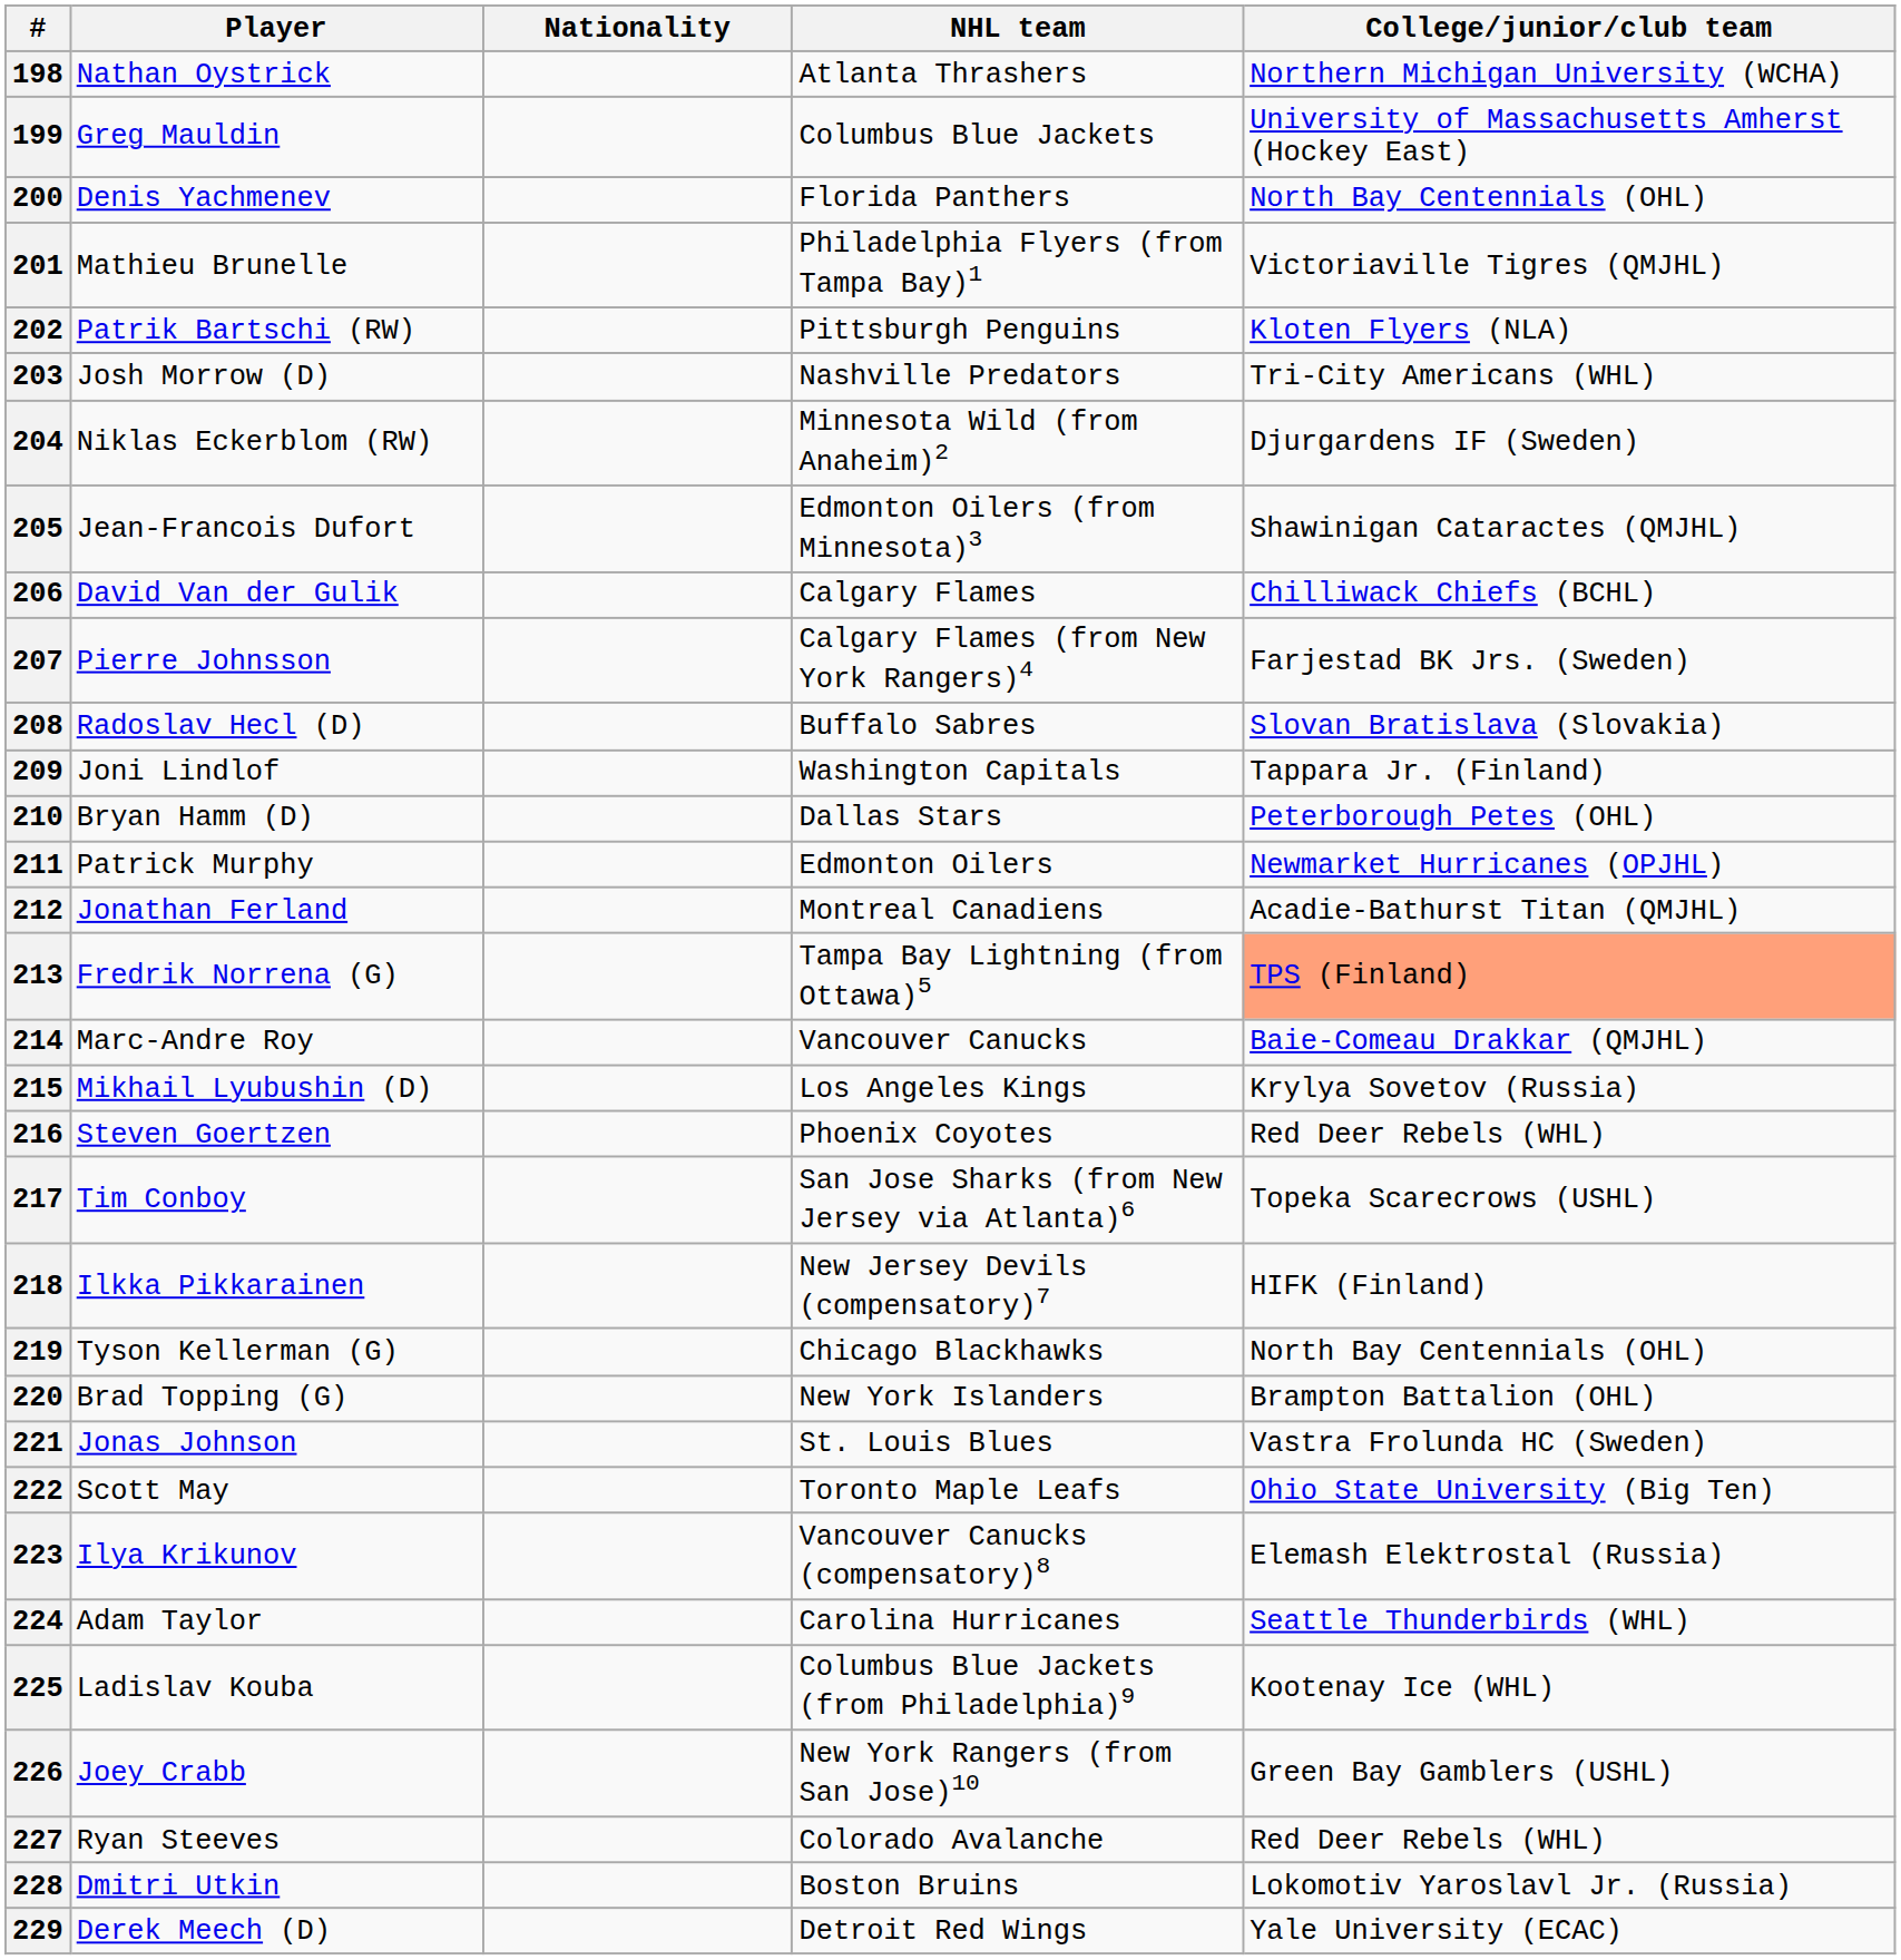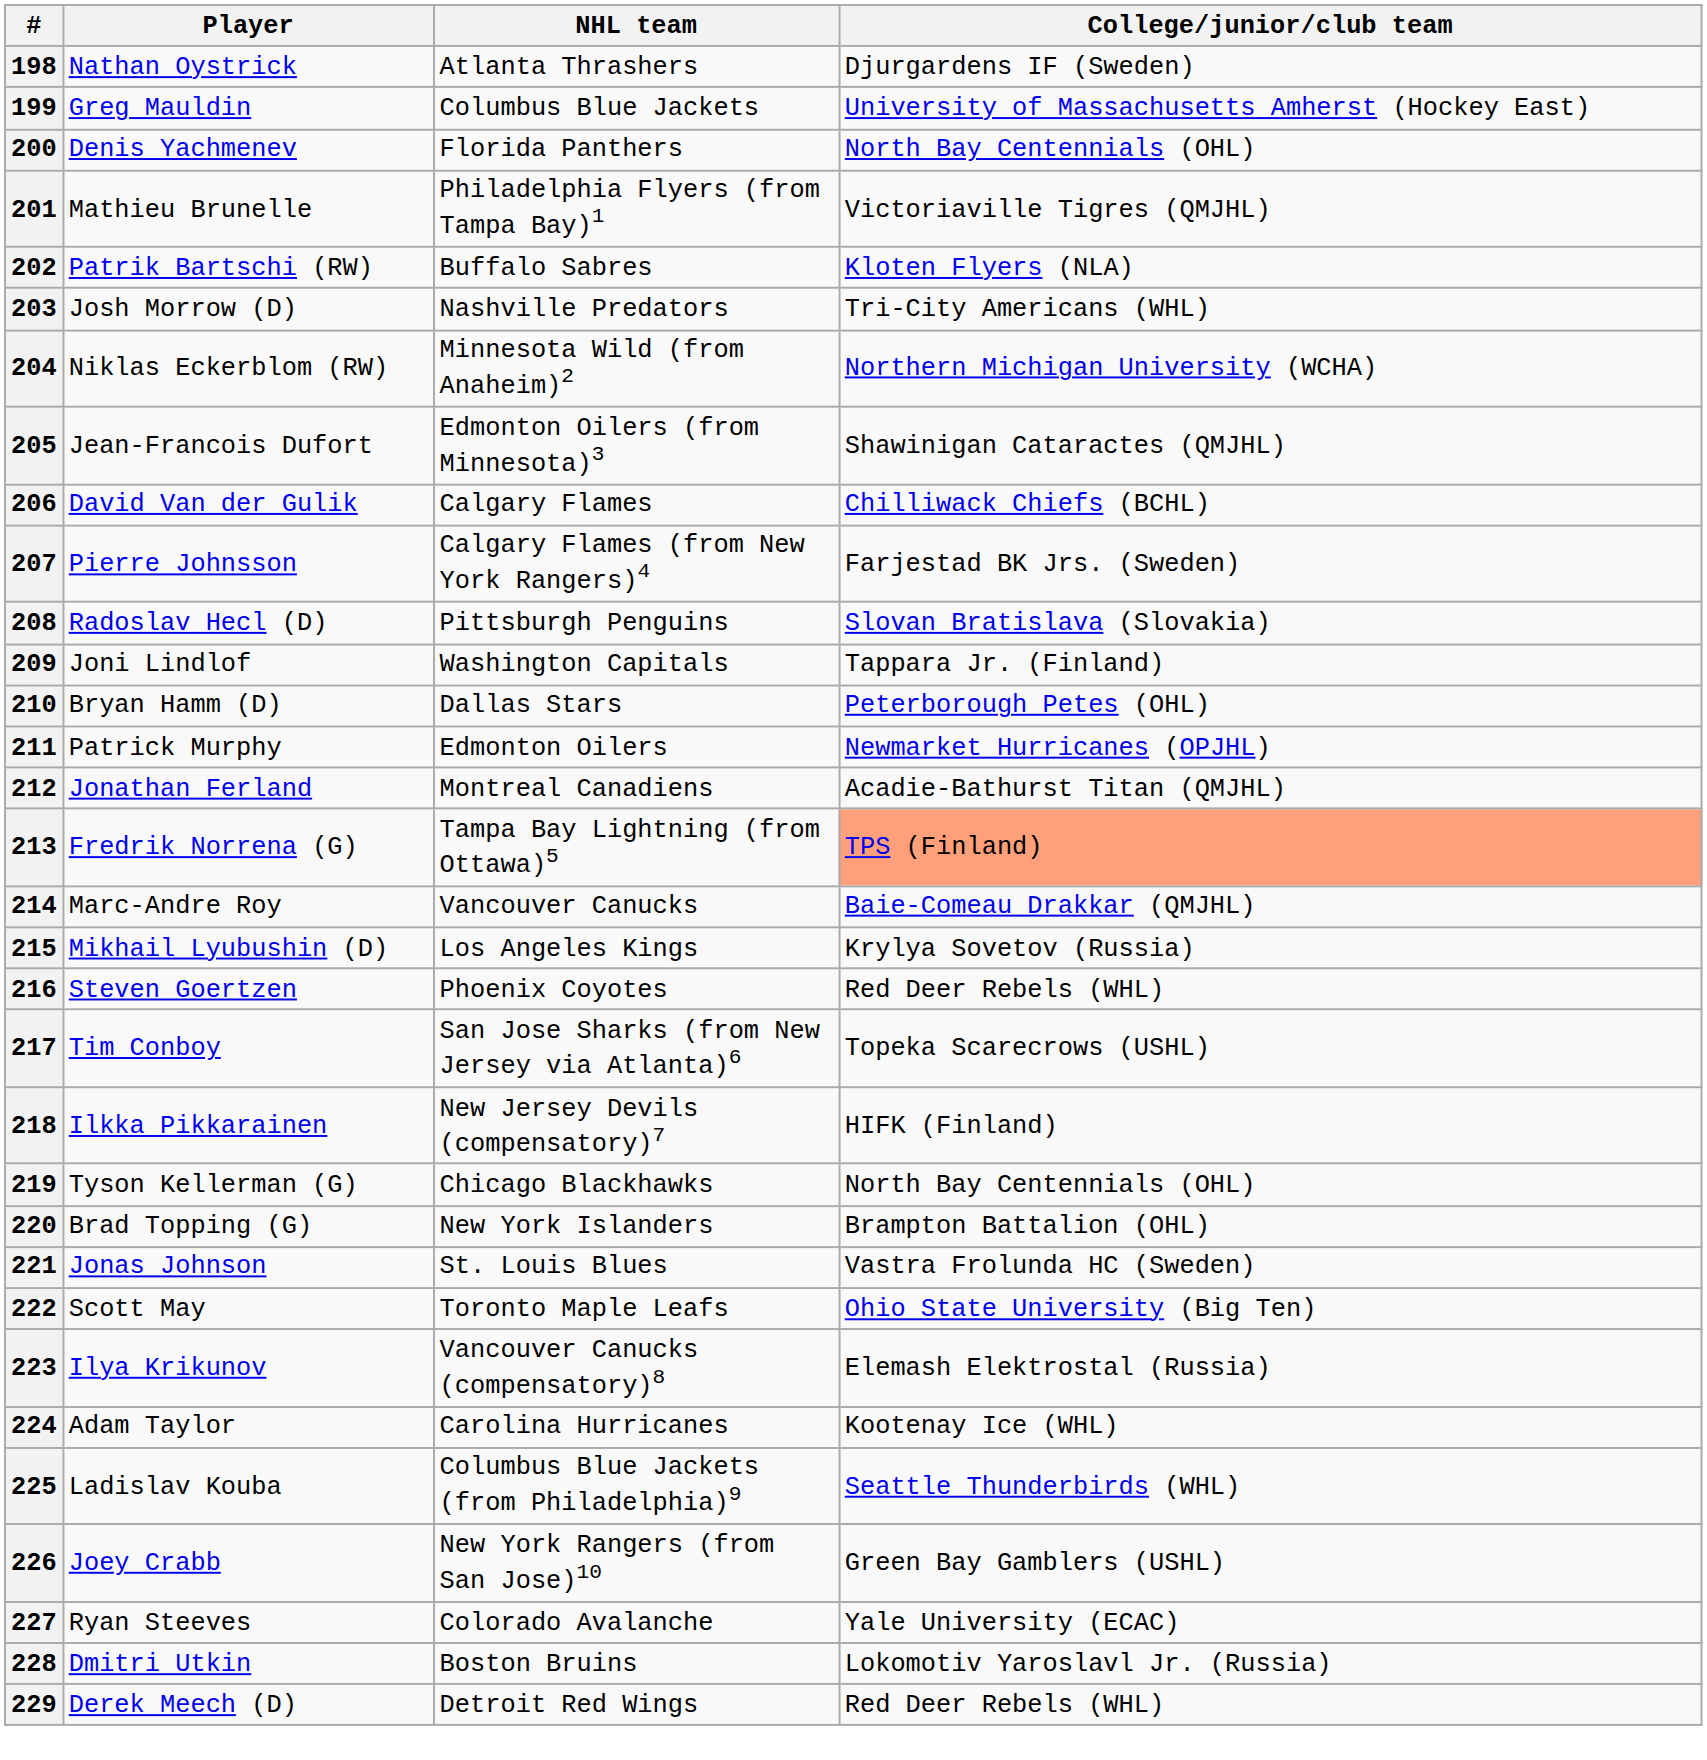- column: Nationality
198 | College/junior/club team: Northern Michigan University (WCHA) -> Djurgardens IF (Sweden)
202 | NHL team: Pittsburgh Penguins -> Buffalo Sabres
204 | College/junior/club team: Djurgardens IF (Sweden) -> Northern Michigan University (WCHA)
208 | NHL team: Buffalo Sabres -> Pittsburgh Penguins
224 | College/junior/club team: Seattle Thunderbirds (WHL) -> Kootenay Ice (WHL)
225 | College/junior/club team: Kootenay Ice (WHL) -> Seattle Thunderbirds (WHL)
227 | College/junior/club team: Red Deer Rebels (WHL) -> Yale University (ECAC)
229 | College/junior/club team: Yale University (ECAC) -> Red Deer Rebels (WHL)
